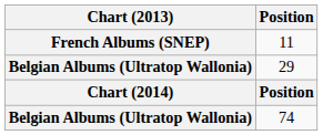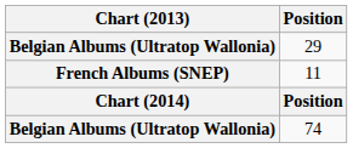rows swapped: 29 <-> 11
